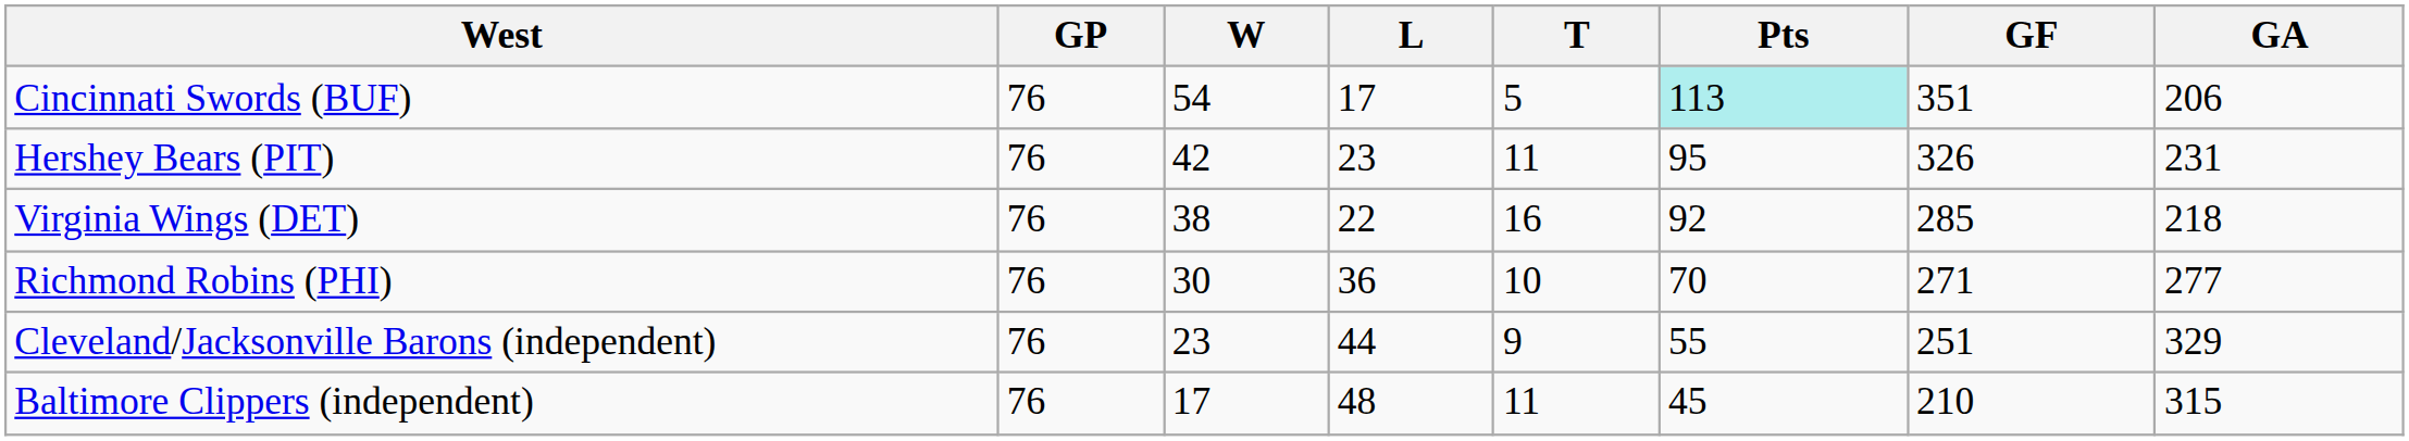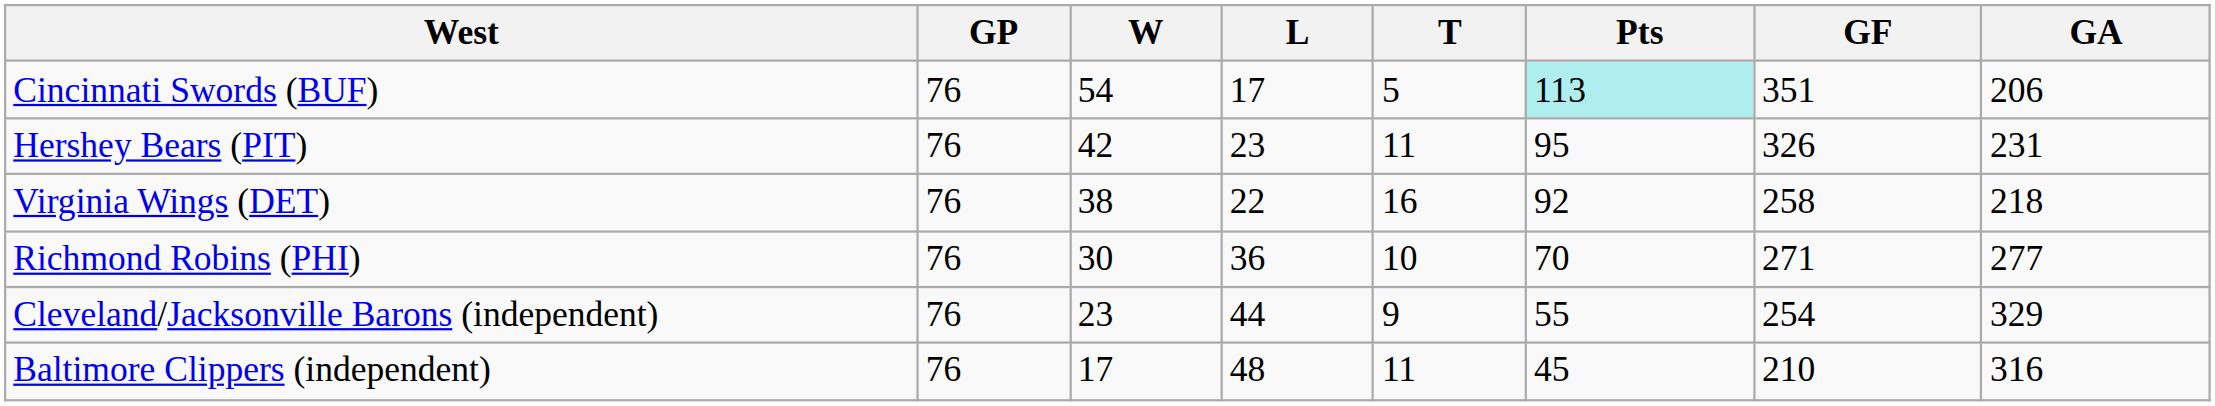Virginia Wings (DET) | GF: 285 -> 258
Cleveland/Jacksonville Barons (independent) | GF: 251 -> 254
Baltimore Clippers (independent) | GA: 315 -> 316
